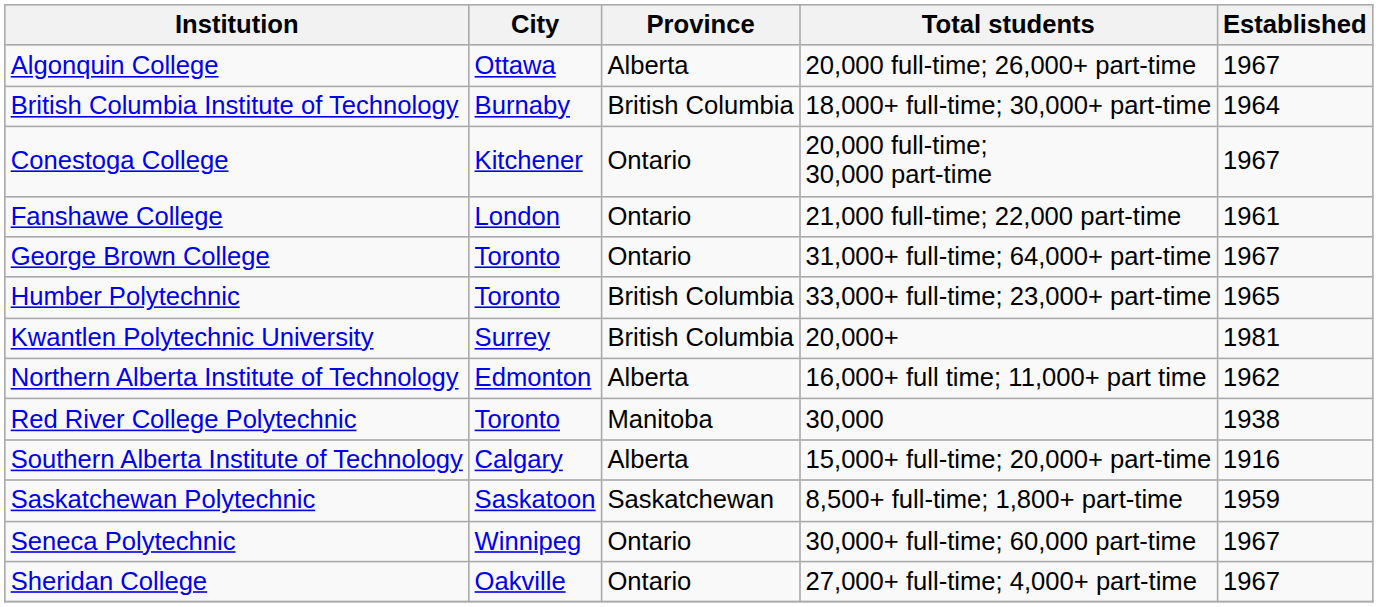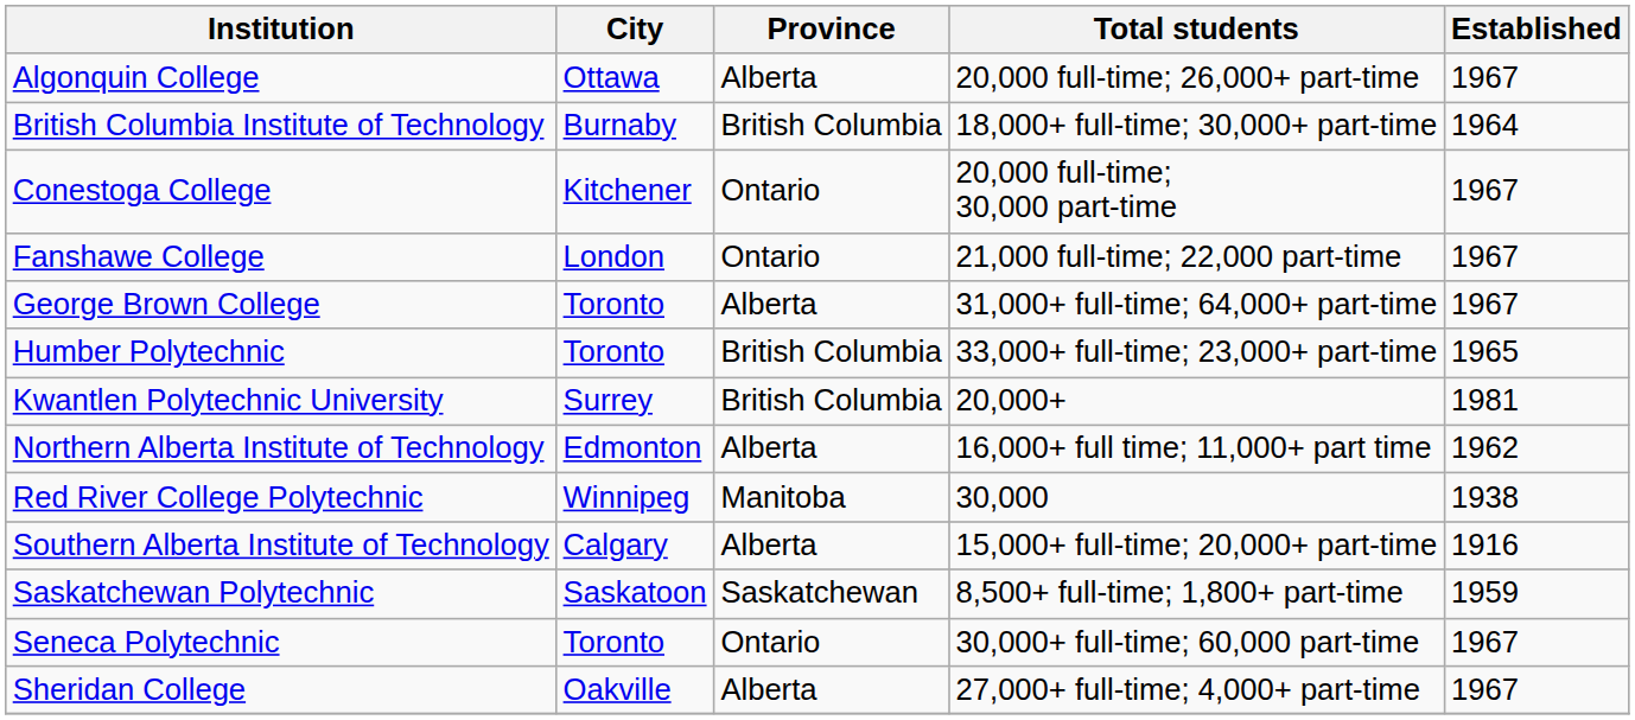Fanshawe College | Established: 1961 -> 1967
George Brown College | Province: Ontario -> Alberta
Red River College Polytechnic | City: Toronto -> Winnipeg
Seneca Polytechnic | City: Winnipeg -> Toronto
Sheridan College | Province: Ontario -> Alberta
